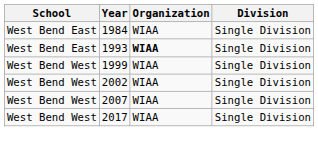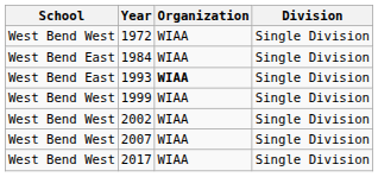+ row: West Bend West | 1972 | WIAA | Single Division
